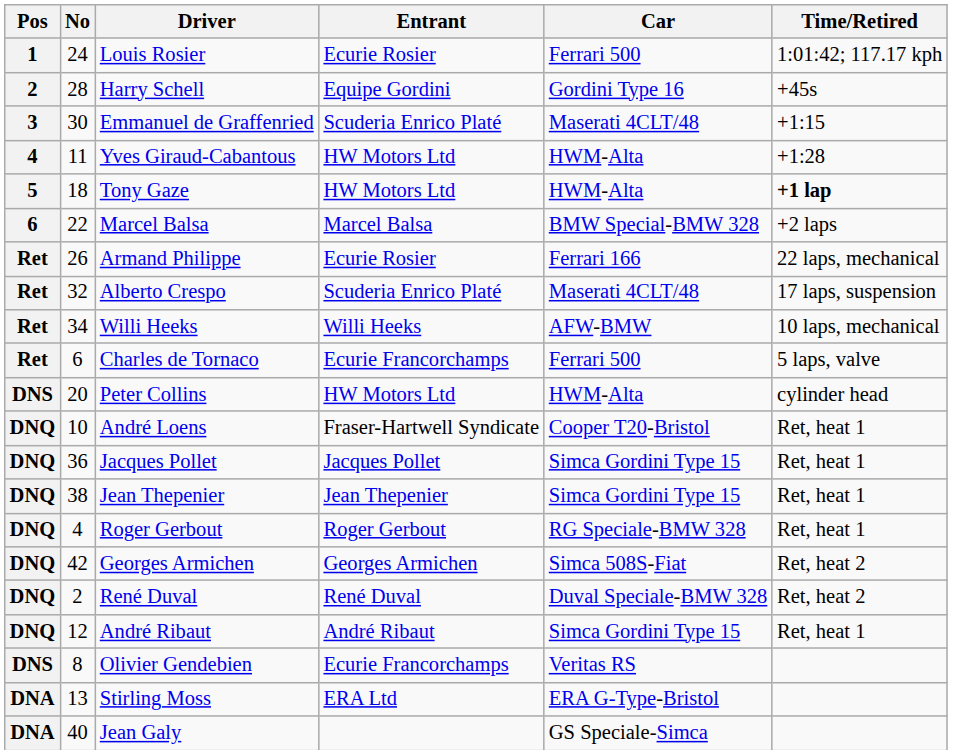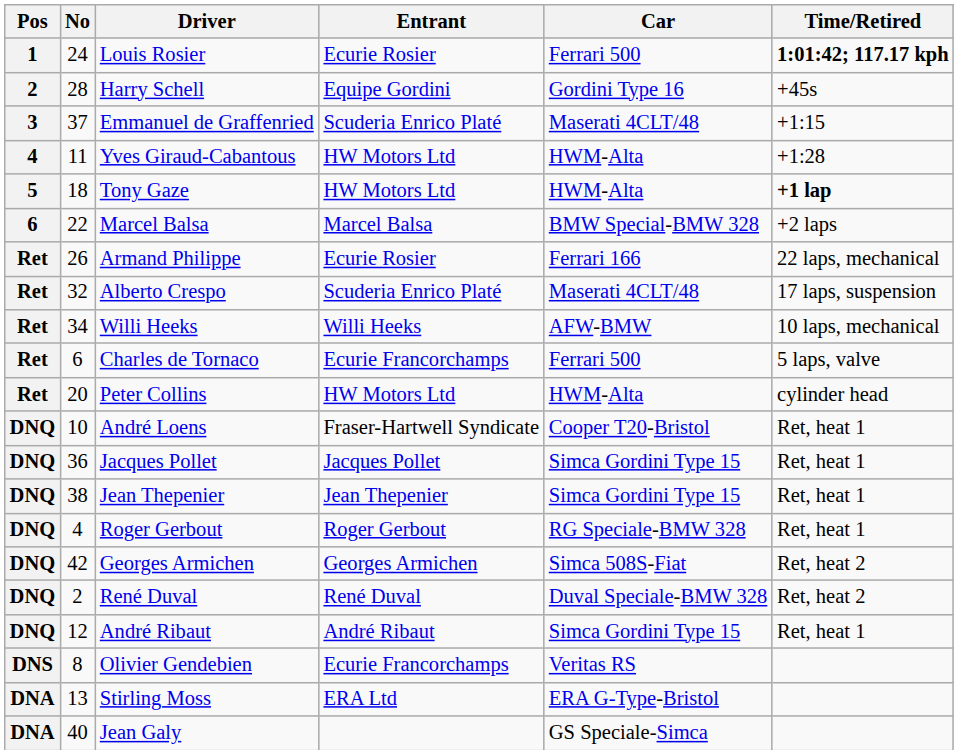Louis Rosier | Time/Retired: normal -> bold
Emmanuel de Graffenried | No: 30 -> 37
Peter Collins | Pos: DNS -> Ret
